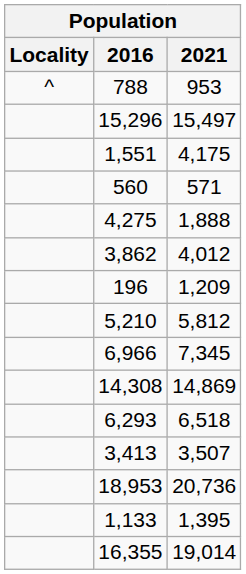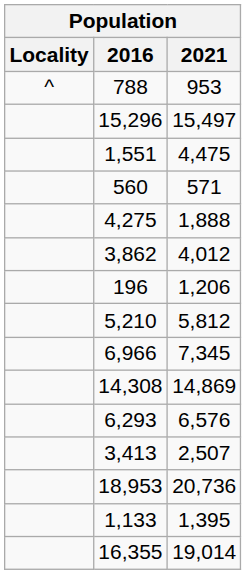1,551 | 2021: 4,175 -> 4,475
196 | 2021: 1,209 -> 1,206
6,293 | 2021: 6,518 -> 6,576
3,413 | 2021: 3,507 -> 2,507
